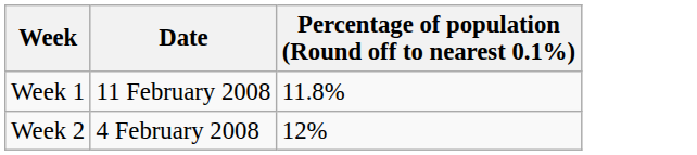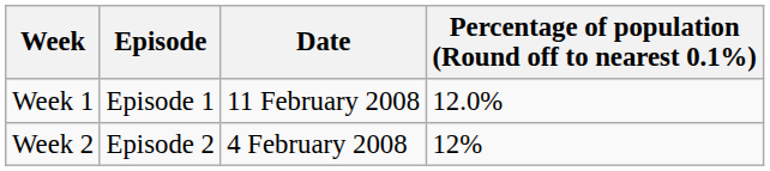+ column: Episode | Episode 1 | Episode 2
Week 1 | Percentage of population (Round off to nearest 0.1%): 11.8% -> 12.0%
